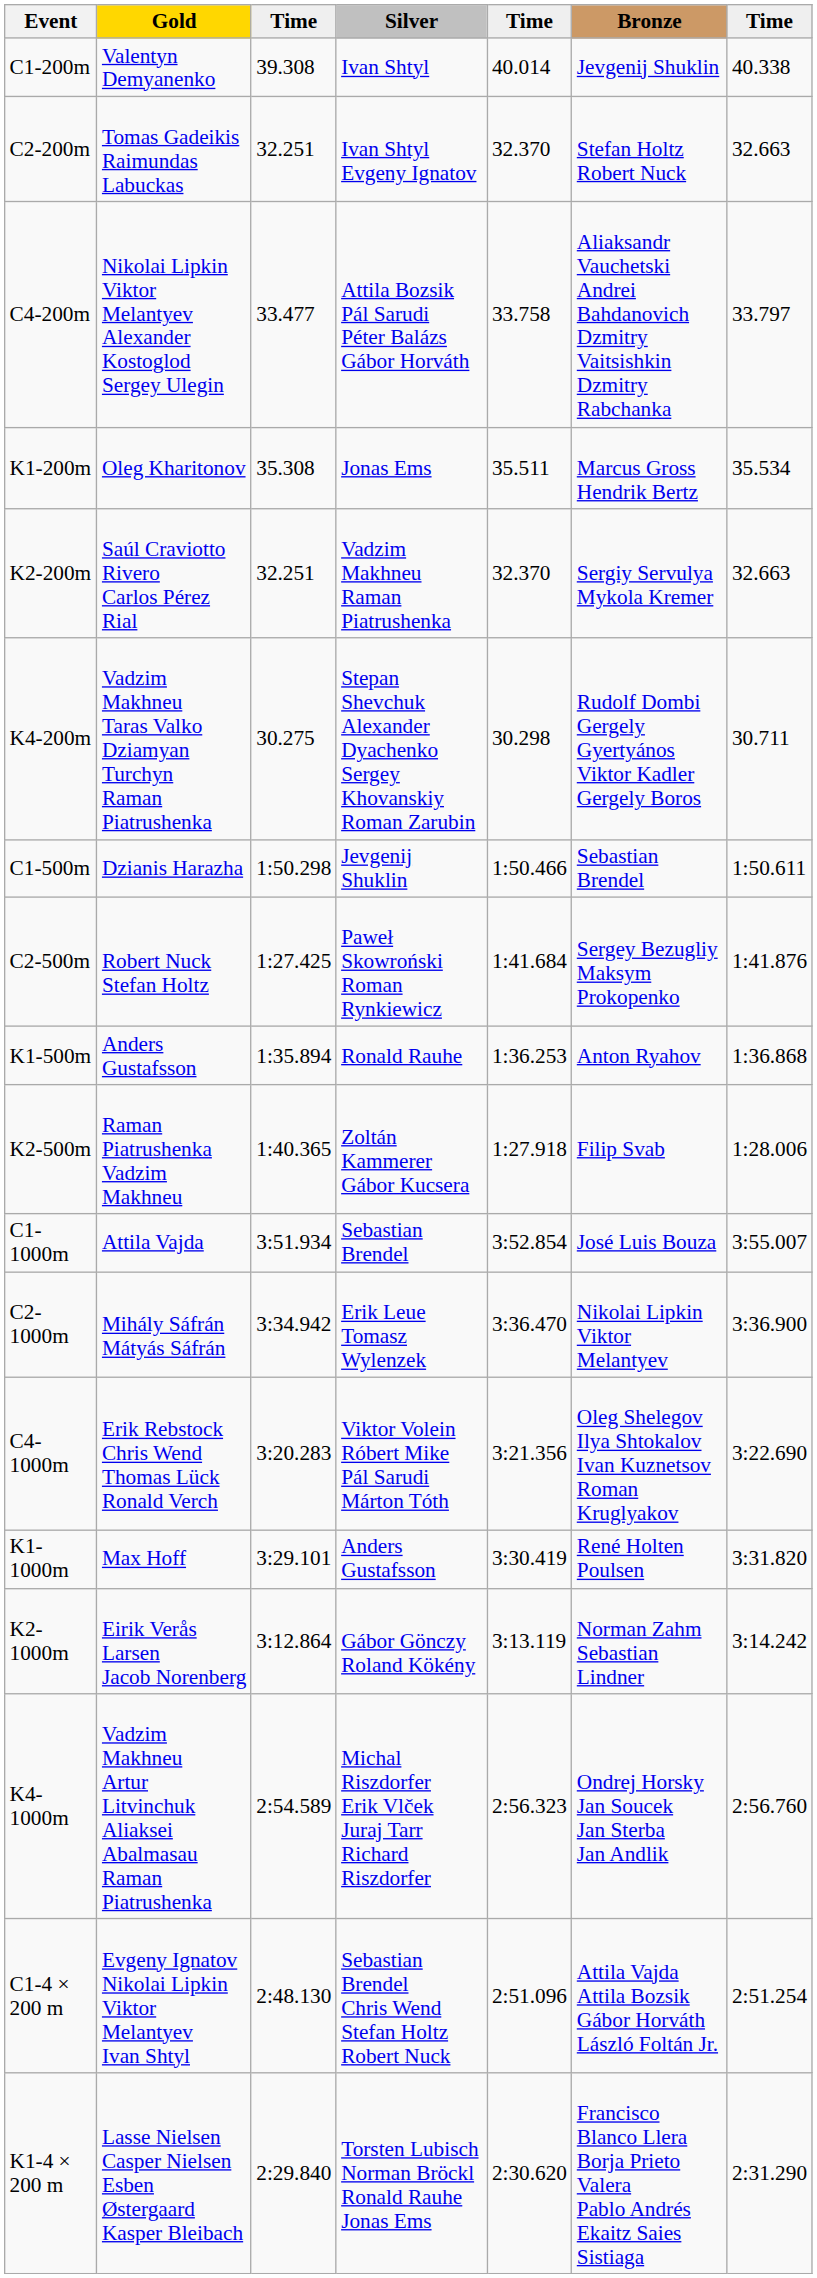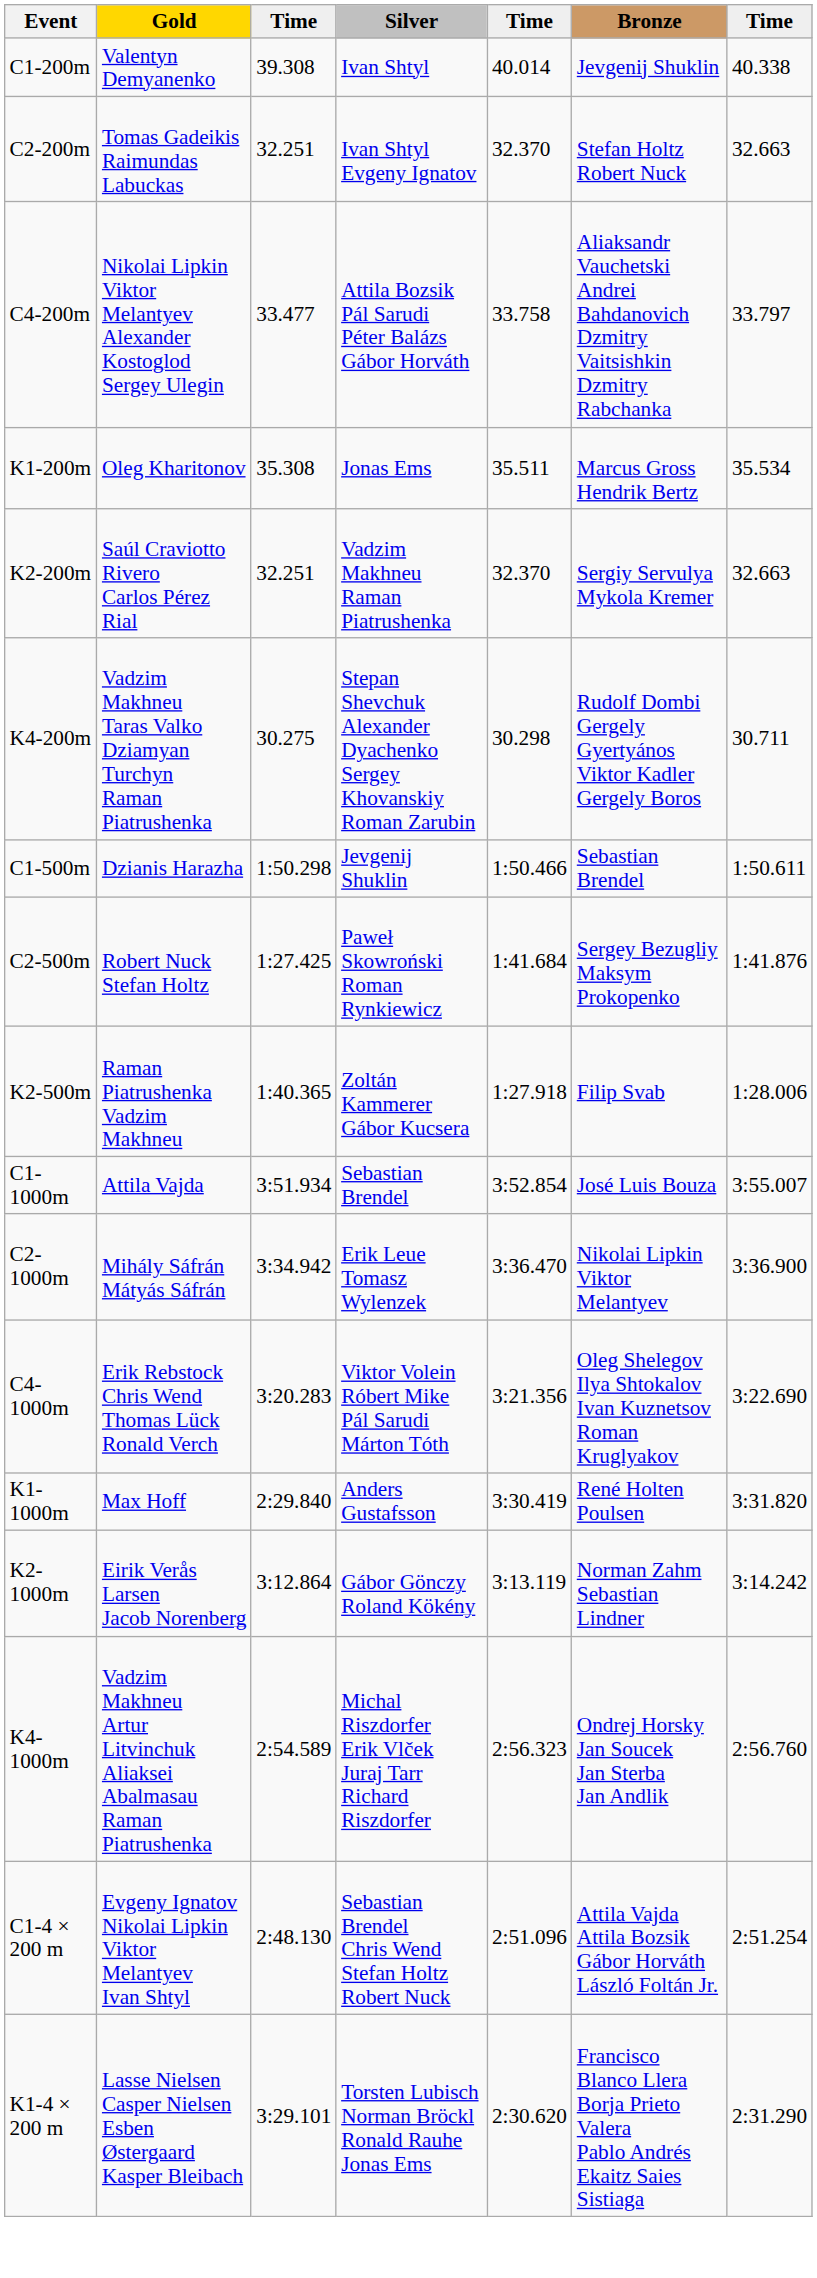- row: K1-500m | Anders Gustafsson | 1:35.894 | Ronald Rauhe | 1:36.253 | Anton Ryahov | 1:36.868
K1-1000m | column 3: 3:29.101 -> 2:29.840
K1-4 × 200 m | column 3: 2:29.840 -> 3:29.101
